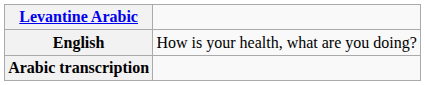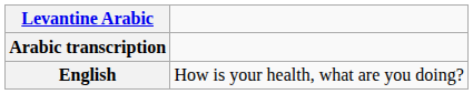rows swapped: Arabic transcription <-> English
